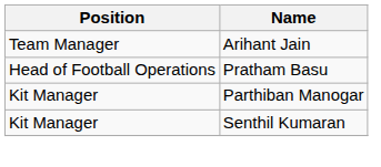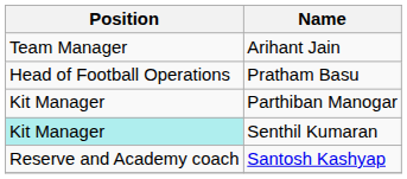Senthil Kumaran | Position: no background -> paleturquoise background
+ row: Reserve and Academy coach | Santosh Kashyap
